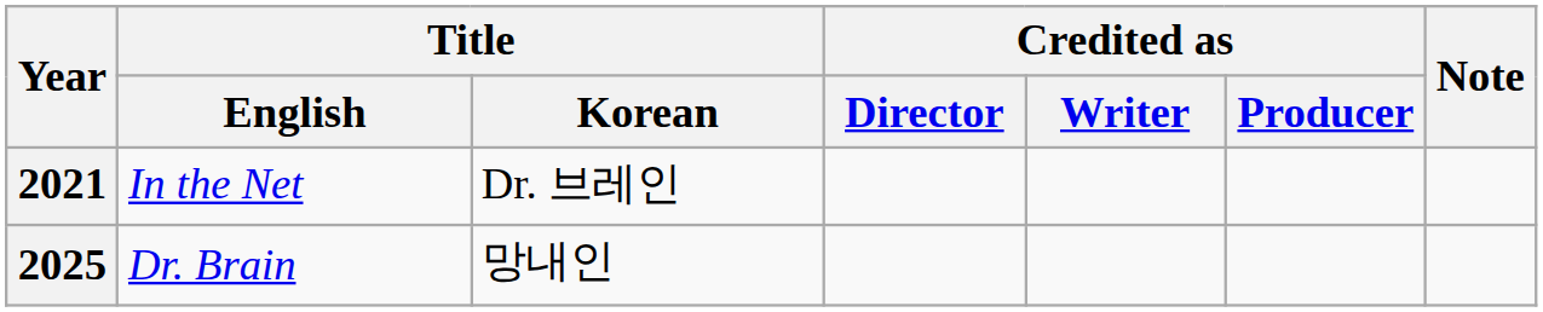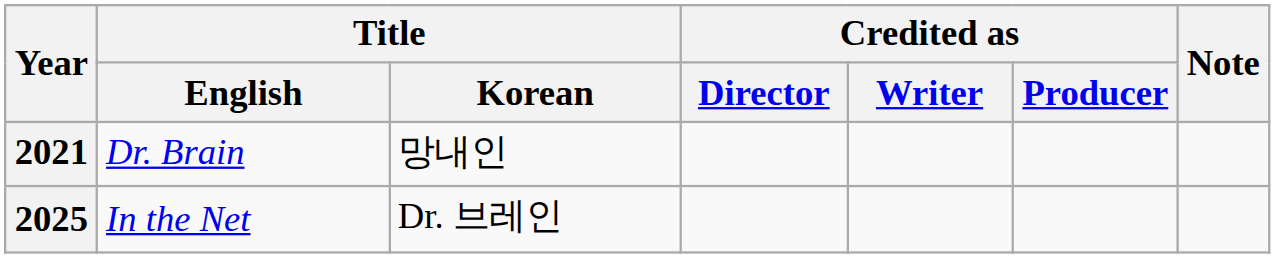2021 | Title / English: In the Net -> Dr. Brain
2021 | Title / Korean: Dr. 브레인 -> 망내인
2025 | Title / English: Dr. Brain -> In the Net
2025 | Title / Korean: 망내인 -> Dr. 브레인
